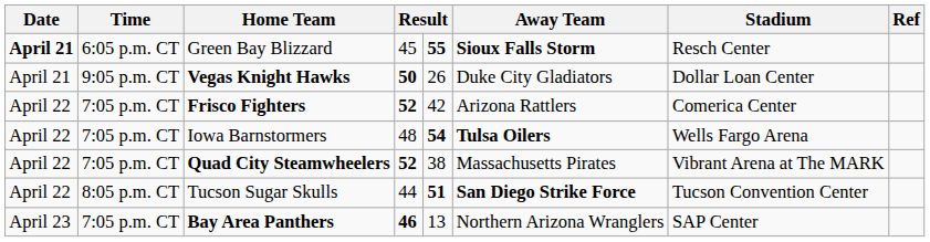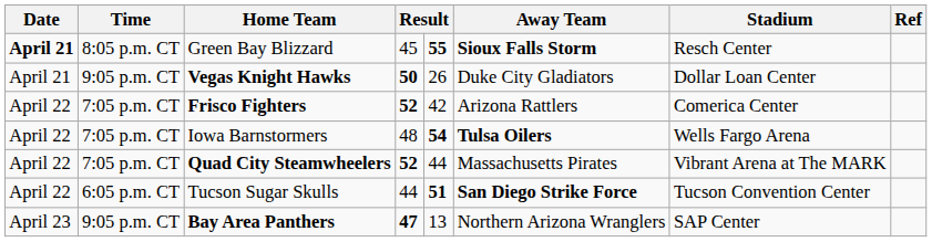Green Bay Blizzard | Time: 6:05 p.m. CT -> 8:05 p.m. CT
Quad City Steamwheelers | column 5: 38 -> 44
Tucson Sugar Skulls | Time: 8:05 p.m. CT -> 6:05 p.m. CT
Bay Area Panthers | Time: 7:05 p.m. CT -> 9:05 p.m. CT
Bay Area Panthers | column 4: 46 -> 47
